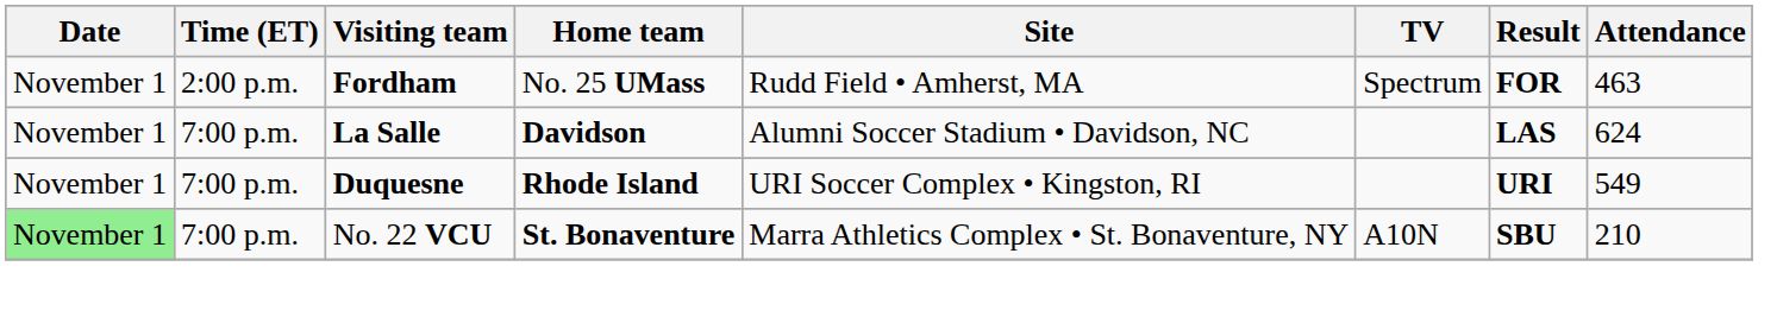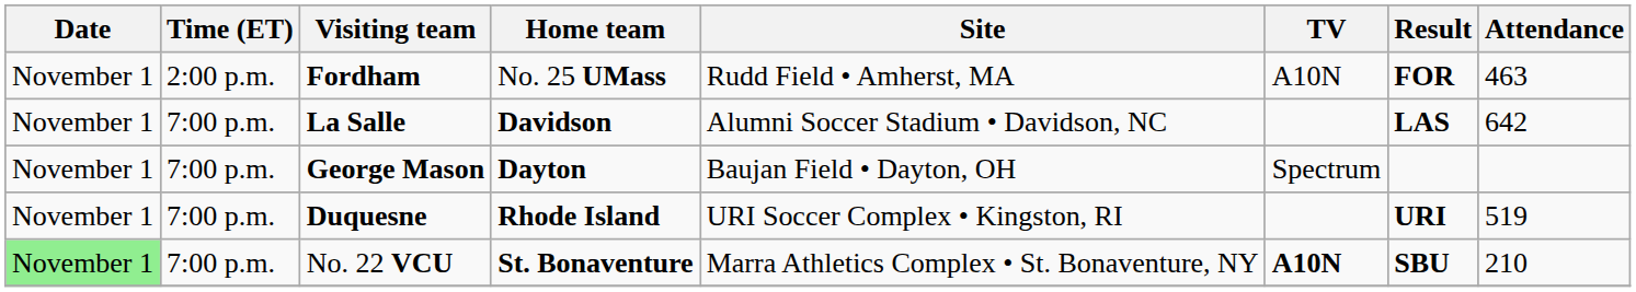Fordham | TV: Spectrum -> A10N
La Salle | Attendance: 624 -> 642
+ row: November 1 | 7:00 p.m. | George Mason | Dayton | Baujan Field • Dayton, OH | Spectrum
Duquesne | Attendance: 549 -> 519
No. 22 VCU | TV: normal -> bold
